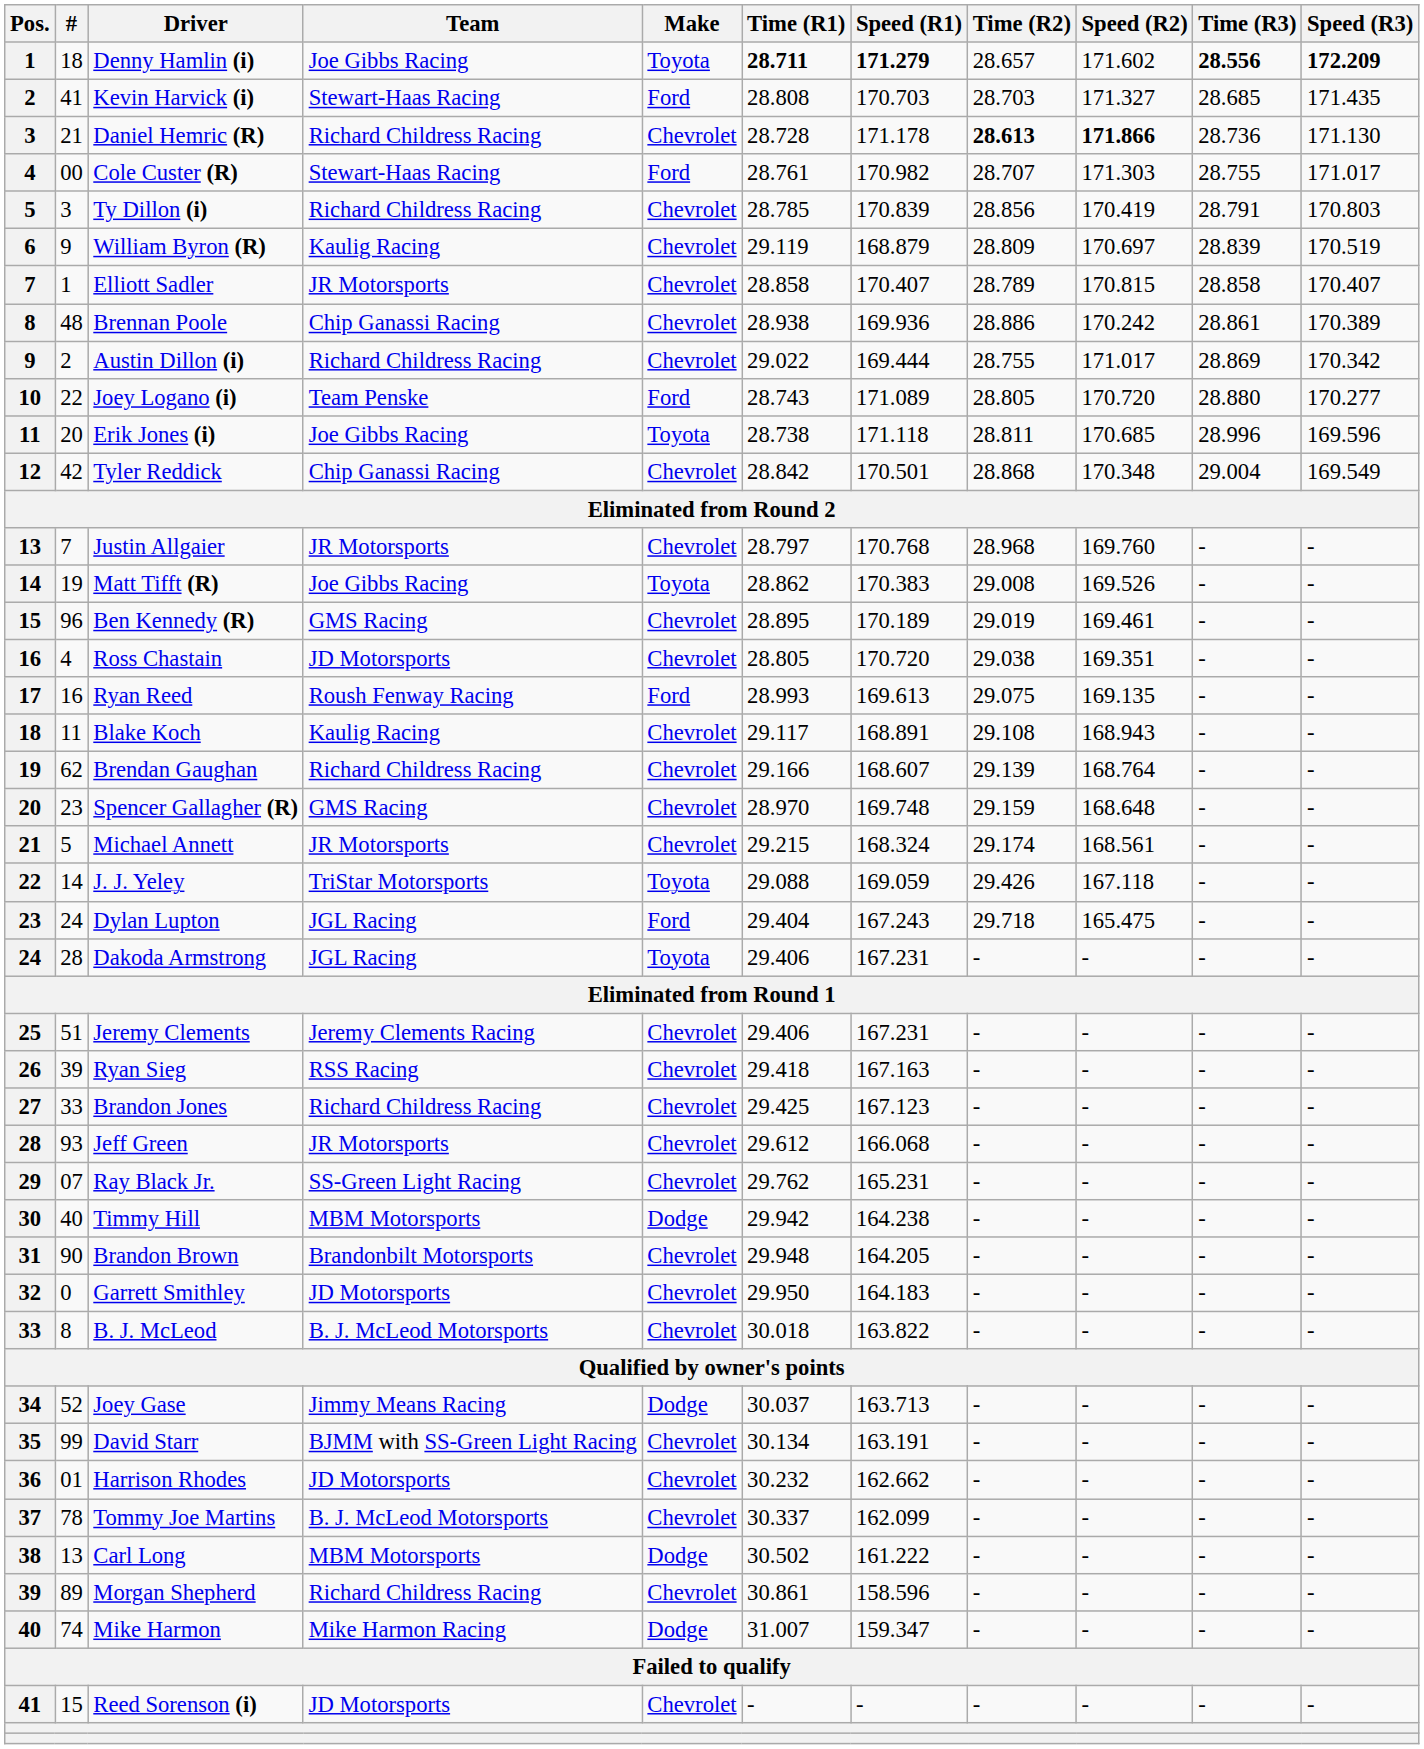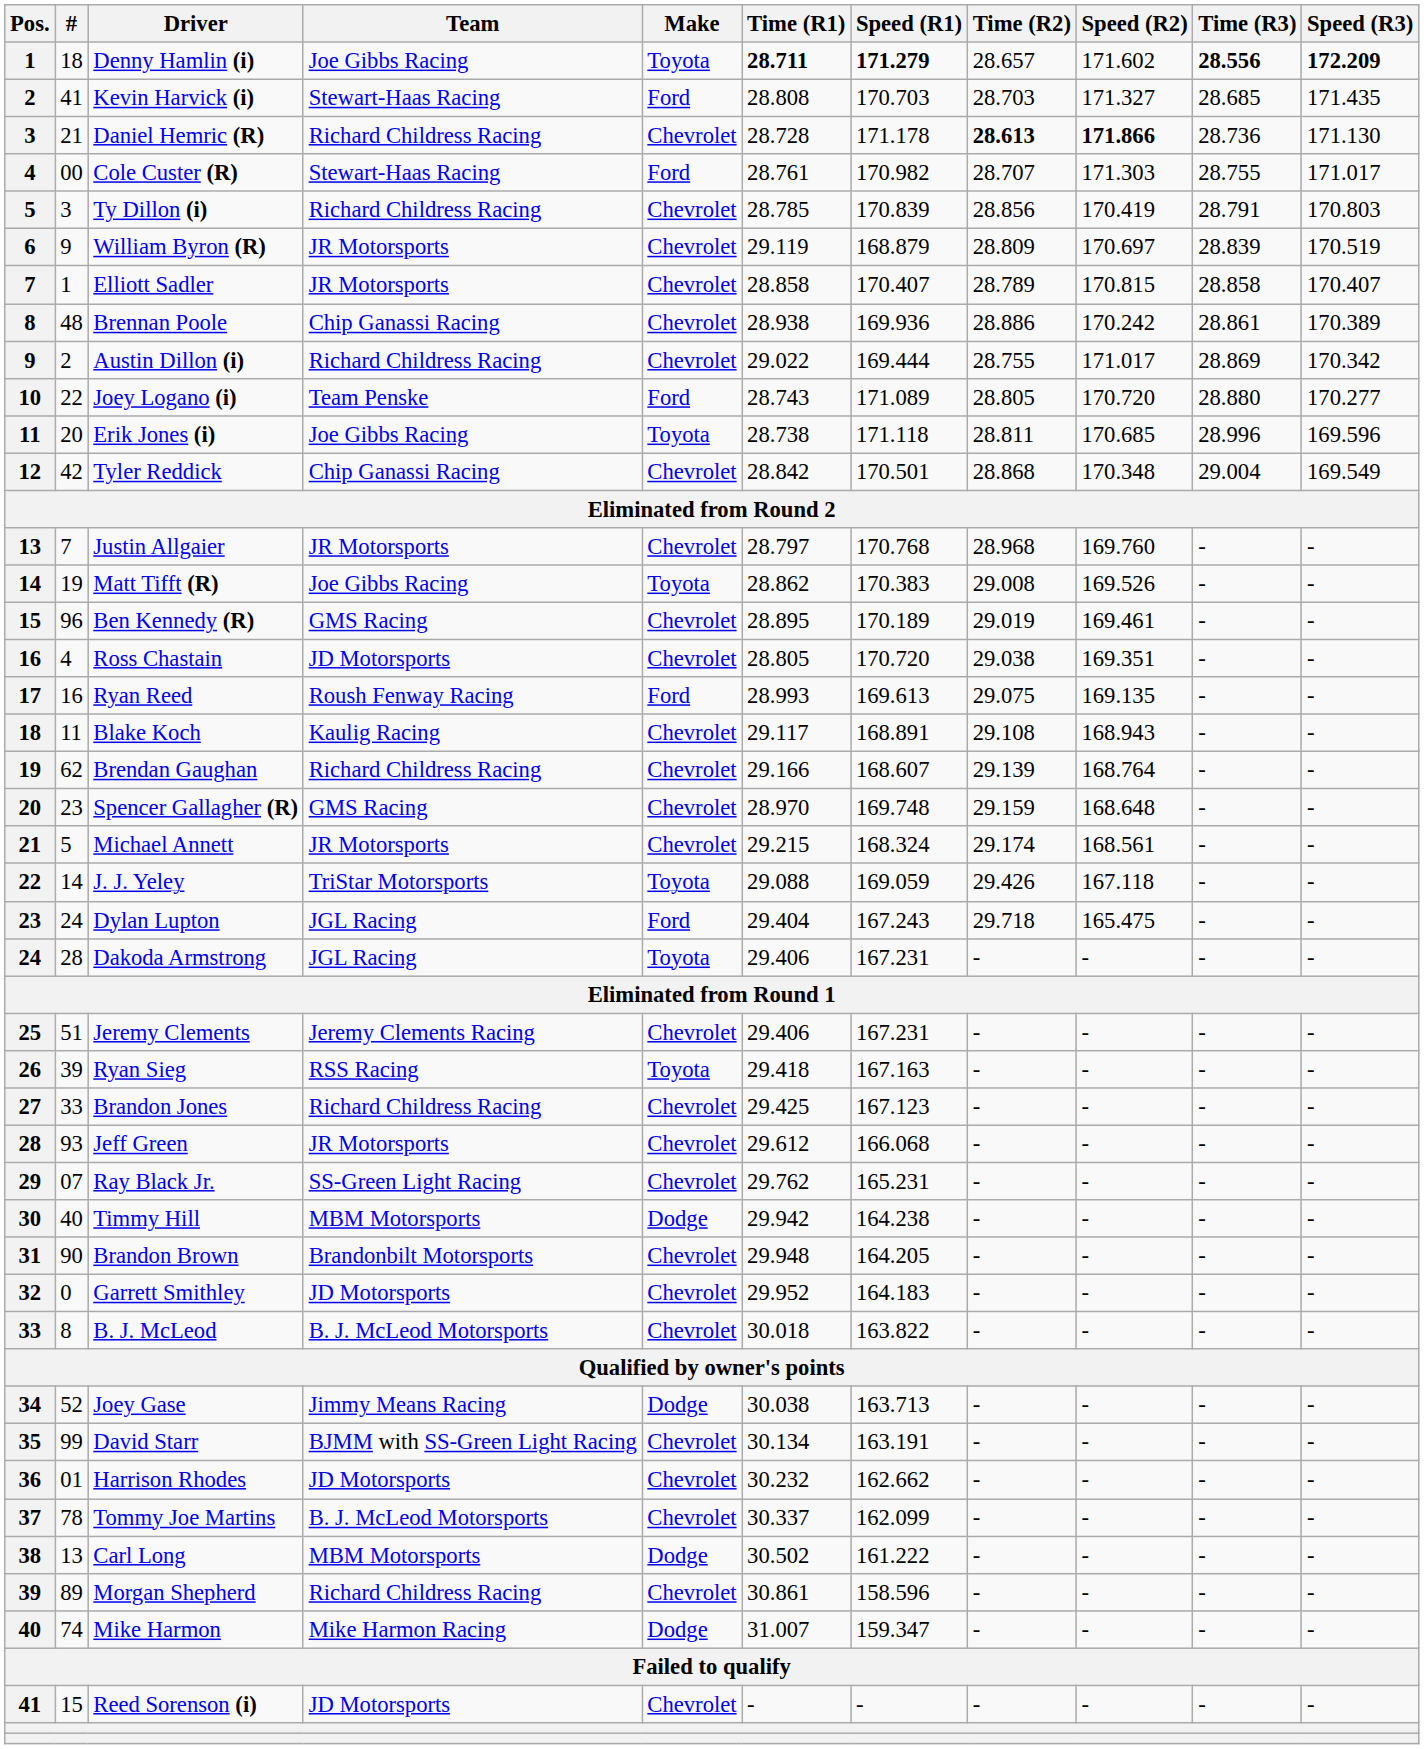William Byron (R) | Team: Kaulig Racing -> JR Motorsports
Ryan Sieg | Make: Chevrolet -> Toyota
Garrett Smithley | Time (R1): 29.950 -> 29.952
Joey Gase | Time (R1): 30.037 -> 30.038
